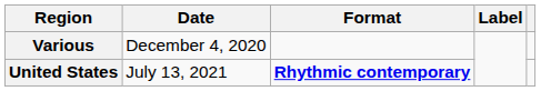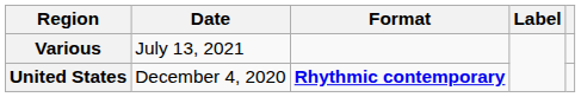Various | Date: December 4, 2020 -> July 13, 2021
United States | Date: July 13, 2021 -> December 4, 2020
